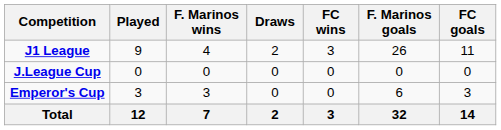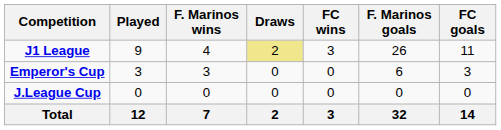J1 League | Draws: no background -> khaki background
rows swapped: Emperor's Cup <-> J.League Cup
